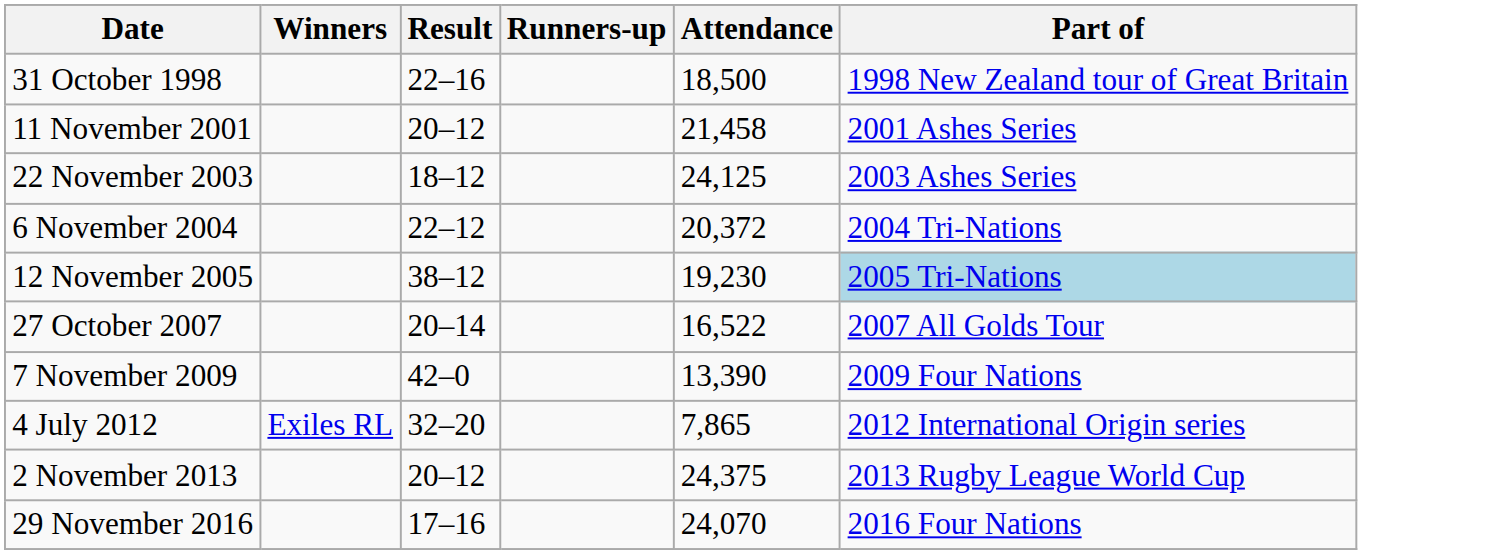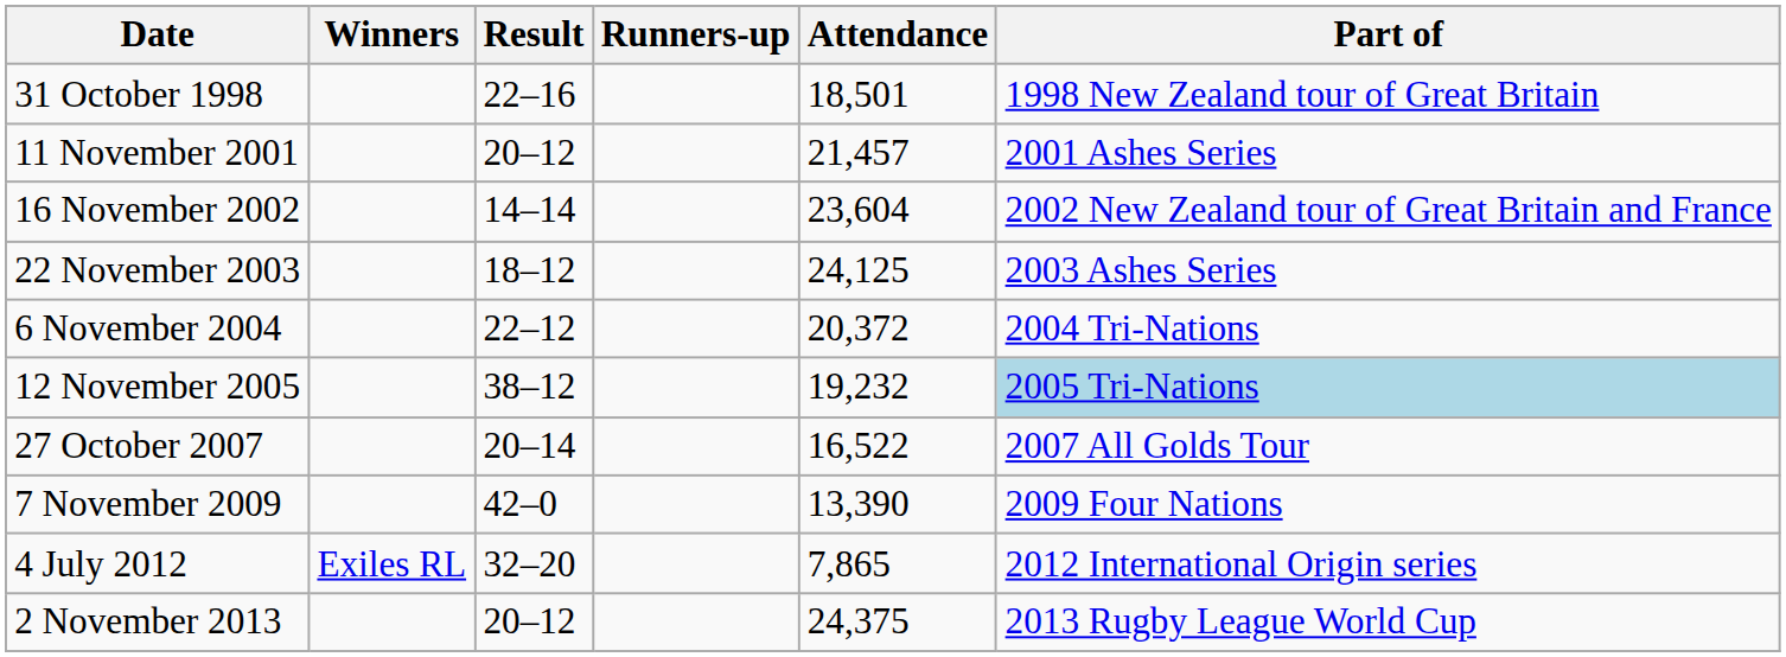31 October 1998 | Attendance: 18,500 -> 18,501
11 November 2001 | Attendance: 21,458 -> 21,457
+ row: 16 November 2002 | 14–14 | 23,604 | 2002 New Zealand tour of Great Britain and France
12 November 2005 | Attendance: 19,230 -> 19,232
- row: 29 November 2016 | 17–16 | 24,070 | 2016 Four Nations
